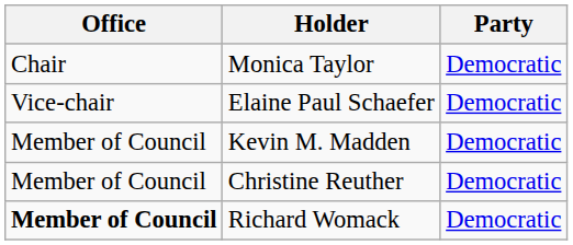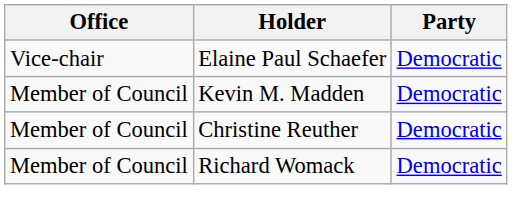- row: Chair | Monica Taylor | Democratic
Richard Womack | Office: bold -> normal
